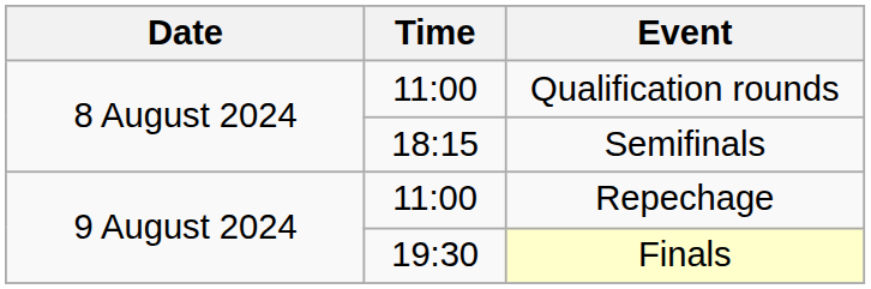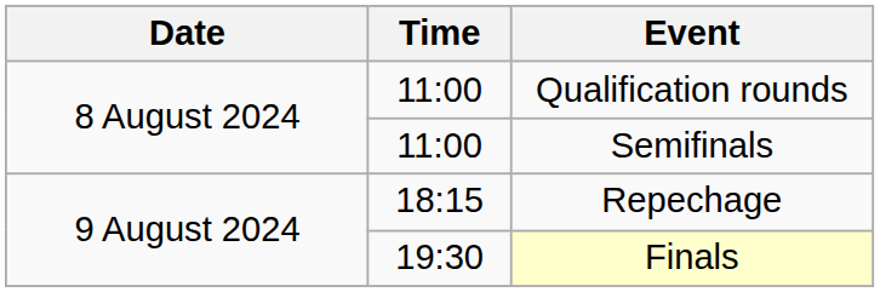Semifinals | Time: 18:15 -> 11:00
Repechage | Time: 11:00 -> 18:15
